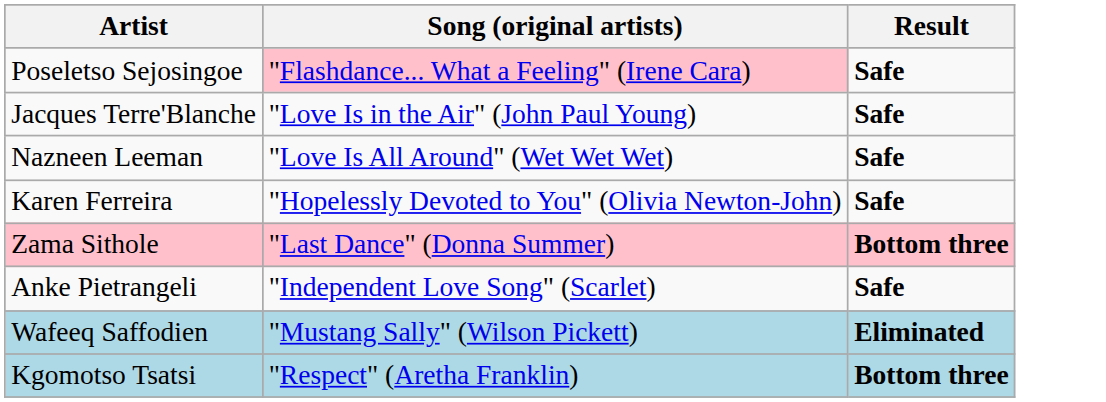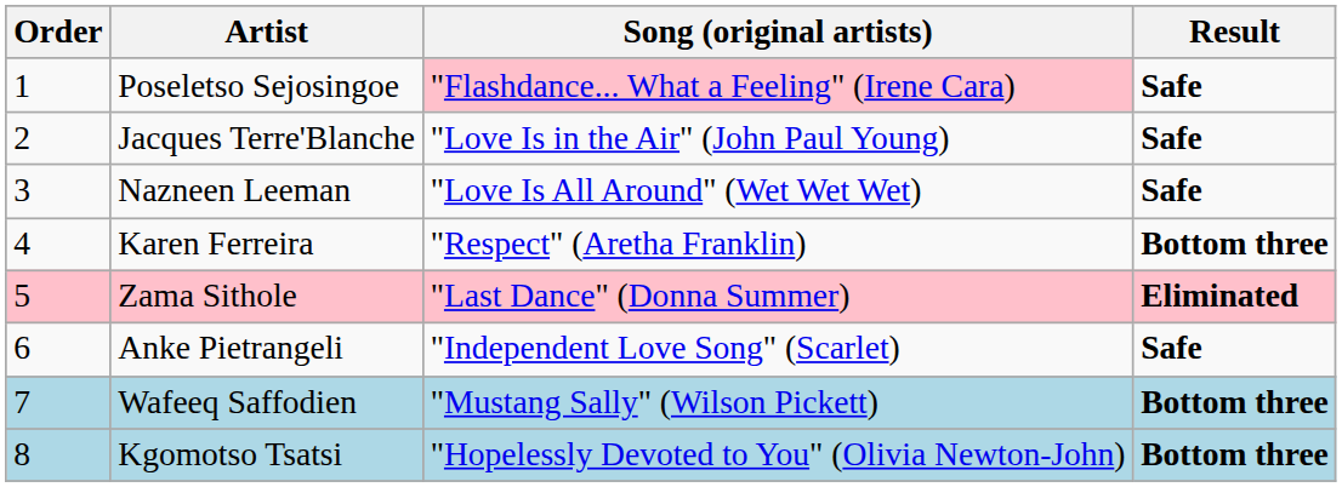+ column: Order | 1 | 2 | 3 | 4 | 5 | 6 | 7 | 8
Karen Ferreira | Song (original artists): "Hopelessly Devoted to You" (Olivia Newton-John) -> "Respect" (Aretha Franklin)
Karen Ferreira | Result: Safe -> Bottom three
Zama Sithole | Result: Bottom three -> Eliminated
Wafeeq Saffodien | Result: Eliminated -> Bottom three
Kgomotso Tsatsi | Song (original artists): "Respect" (Aretha Franklin) -> "Hopelessly Devoted to You" (Olivia Newton-John)
